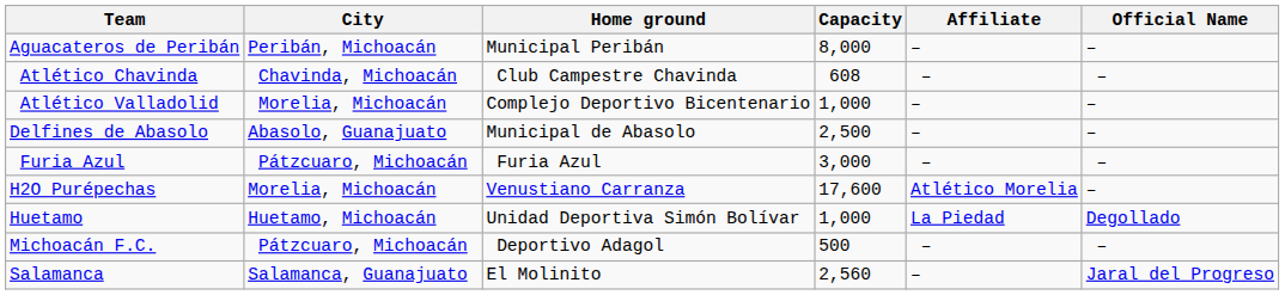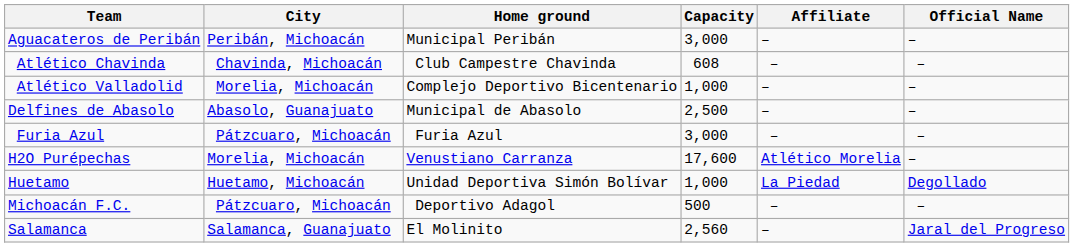Aguacateros de Peribán | Capacity: 8,000 -> 3,000
